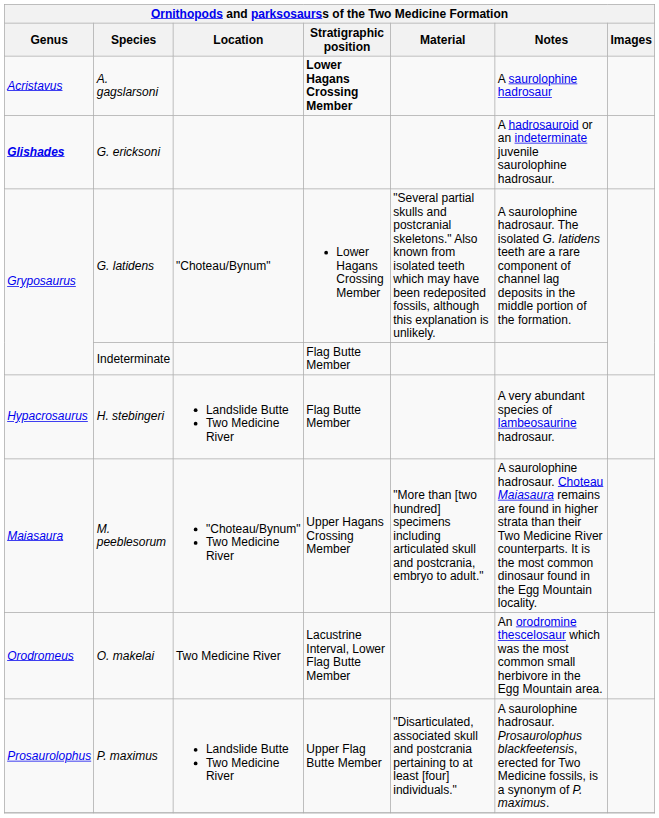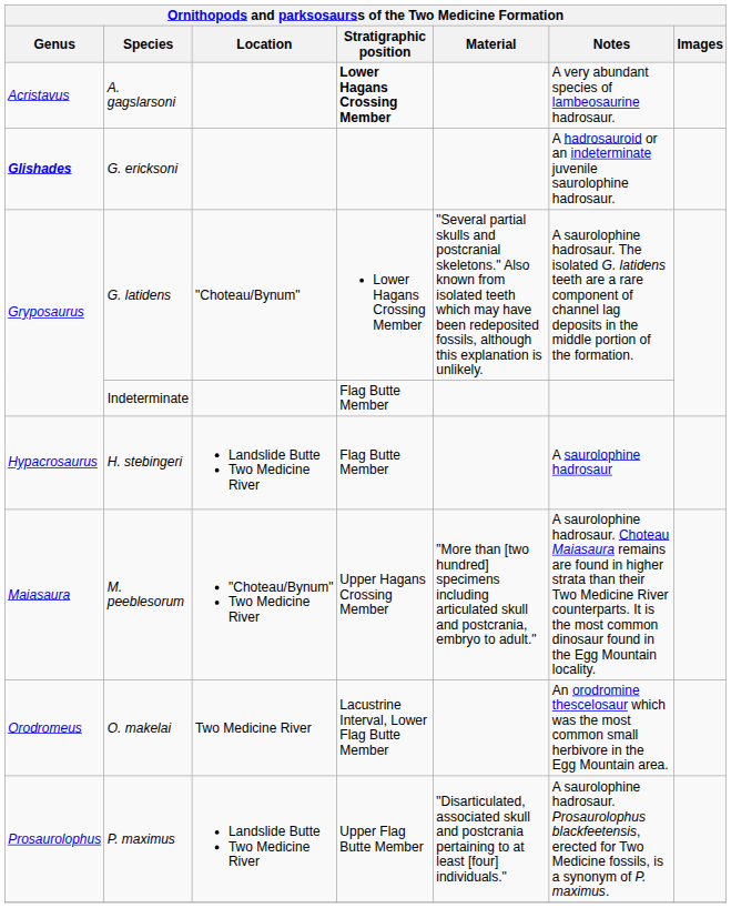A. gagslarsoni | Notes: A saurolophine hadrosaur -> A very abundant species of lambeosaurine hadrosaur.
H. stebingeri | Notes: A very abundant species of lambeosaurine hadrosaur. -> A saurolophine hadrosaur
